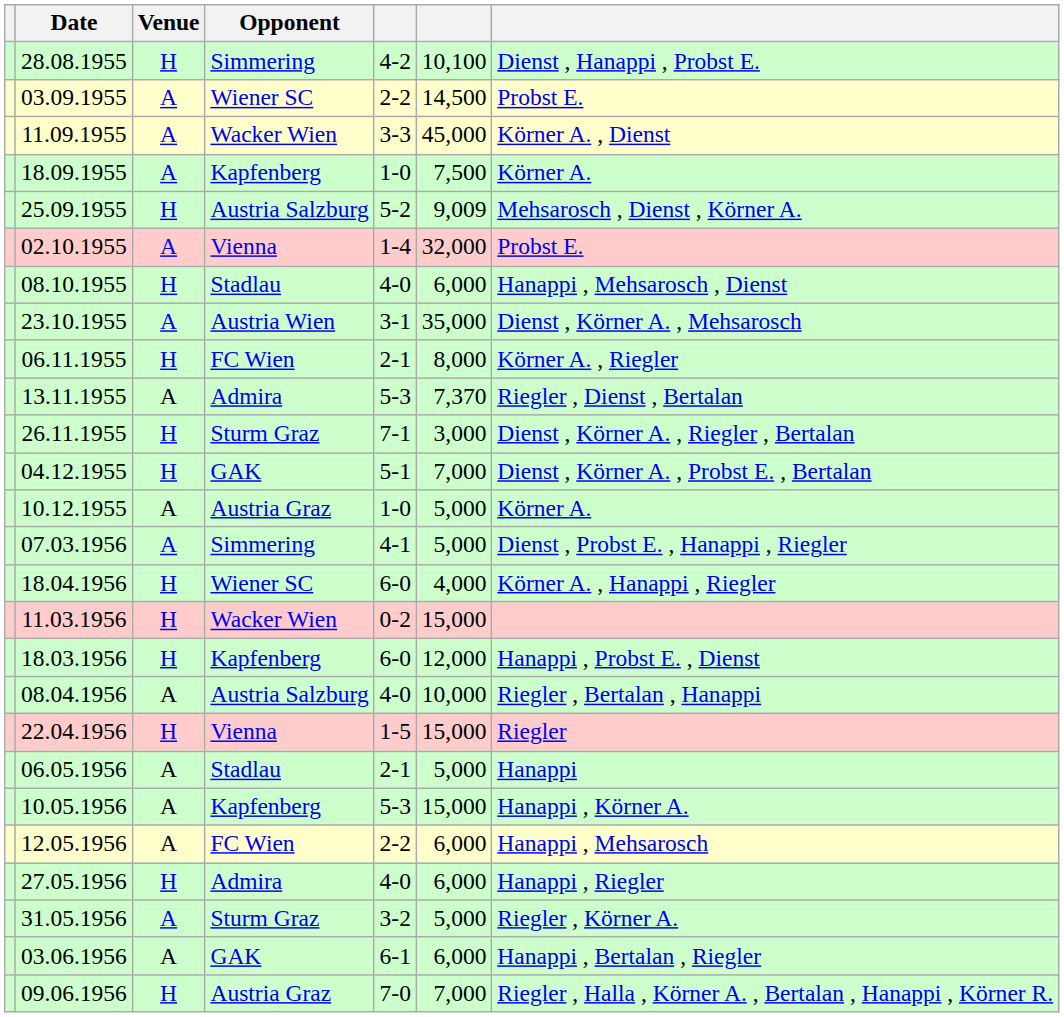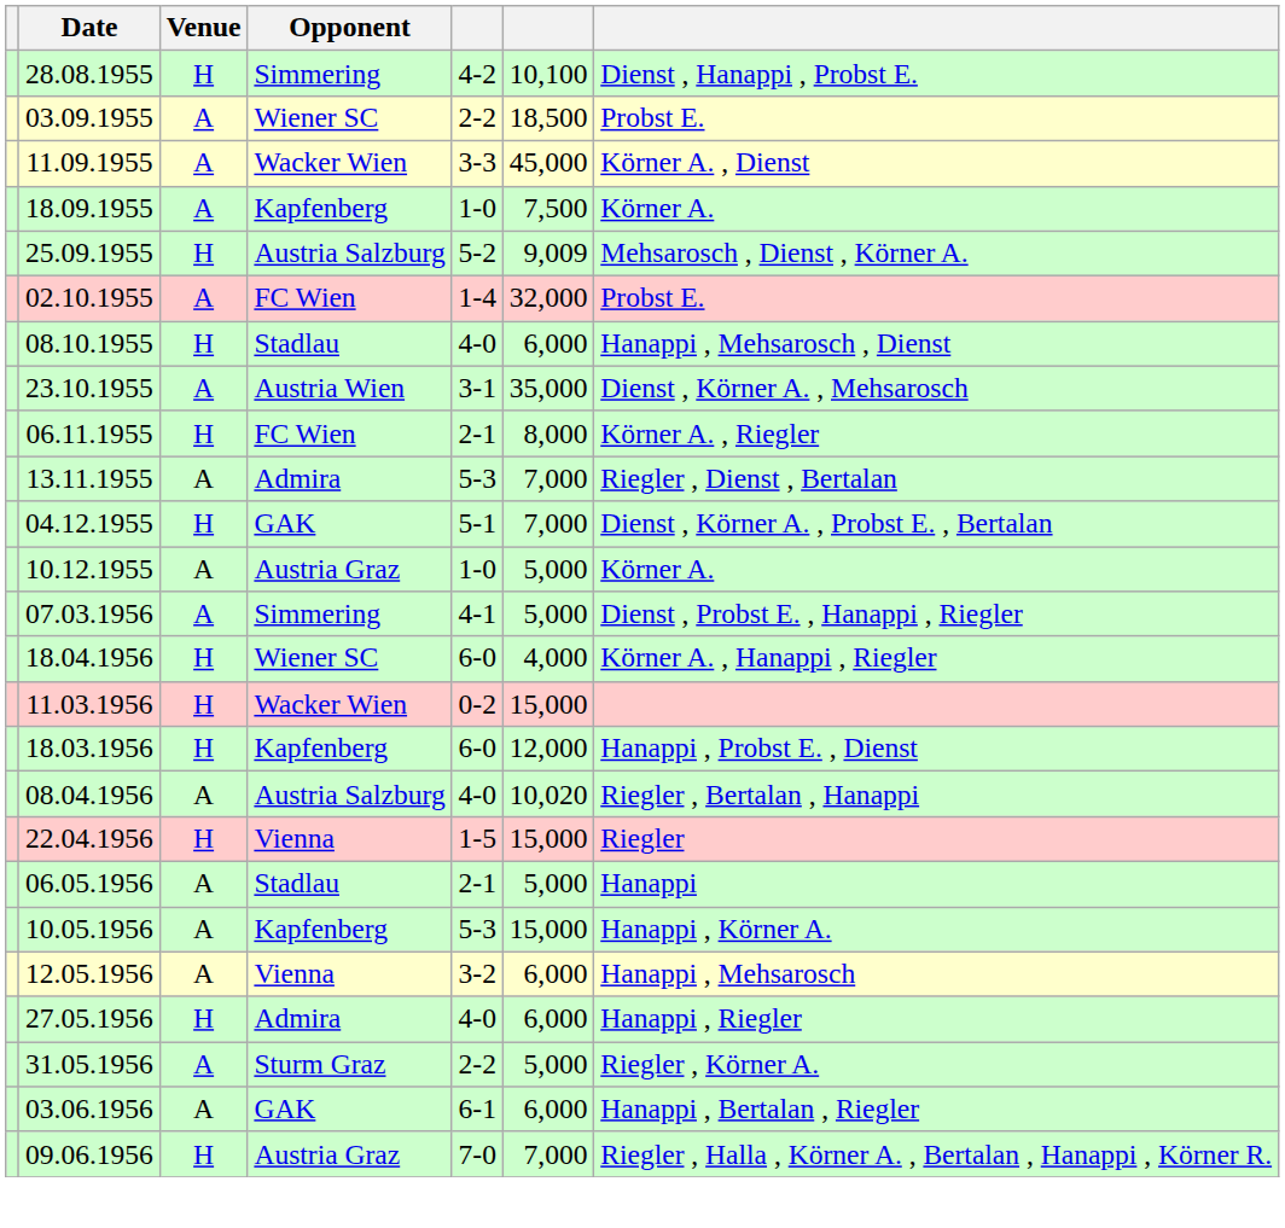03.09.1955 | column 6: 14,500 -> 18,500
02.10.1955 | Opponent: Vienna -> FC Wien
13.11.1955 | column 6: 7,370 -> 7,000
- row: 26.11.1955 | H | Sturm Graz | 7-1 | 3,000 | Dienst , Körner A. , Riegler , Bertalan
08.04.1956 | column 6: 10,000 -> 10,020
12.05.1956 | Opponent: FC Wien -> Vienna
12.05.1956 | column 5: 2-2 -> 3-2
31.05.1956 | column 5: 3-2 -> 2-2
